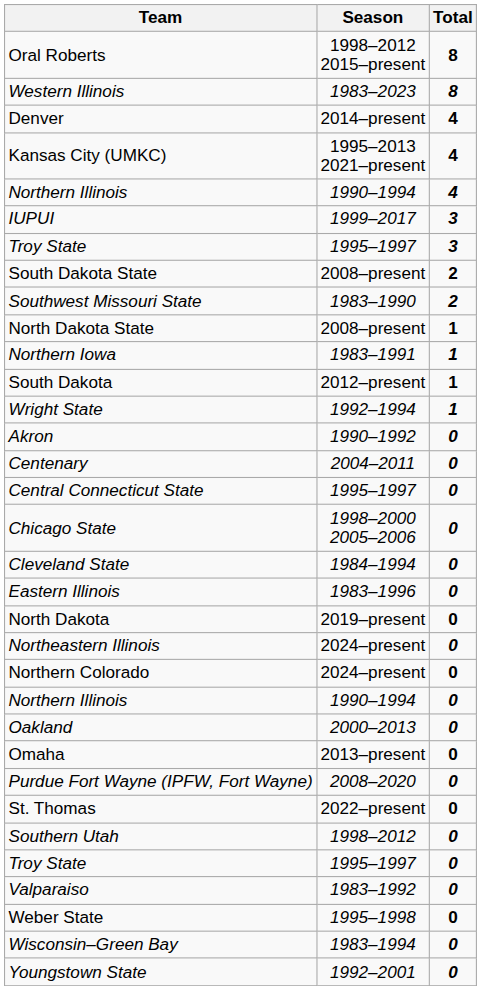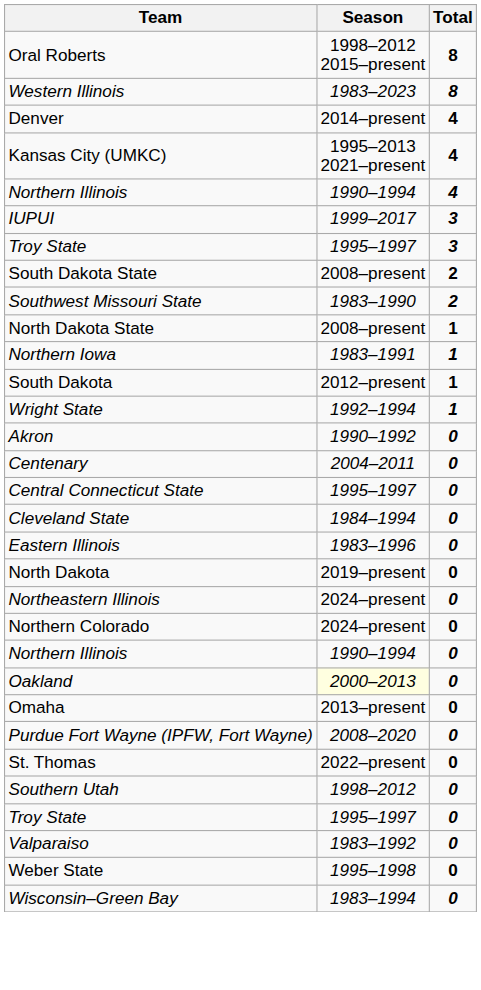- row: Chicago State | 1998–2000 2005–2006 | 0
Oakland | Season: no background -> lightyellow background
- row: Youngstown State | 1992–2001 | 0
